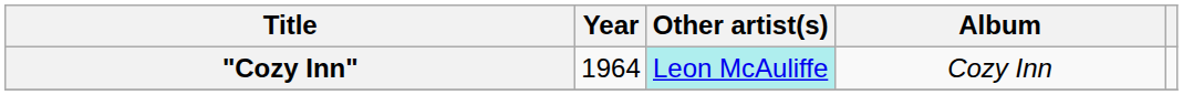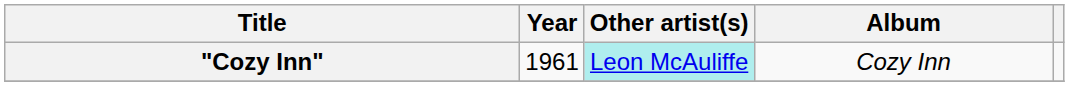"Cozy Inn" | Year: 1964 -> 1961
